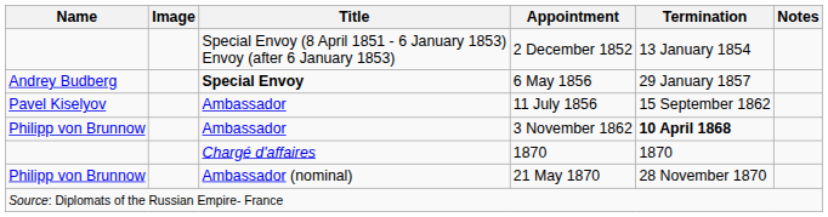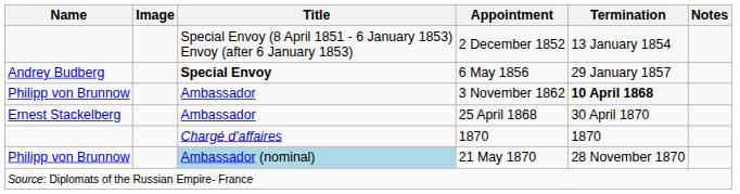- row: Pavel Kiselyov | Ambassador | 11 July 1856 | 15 September 1862
+ row: Ernest Stackelberg | Ambassador | 25 April 1868 | 30 April 1870
21 May 1870 | Title: no background -> lightblue background
